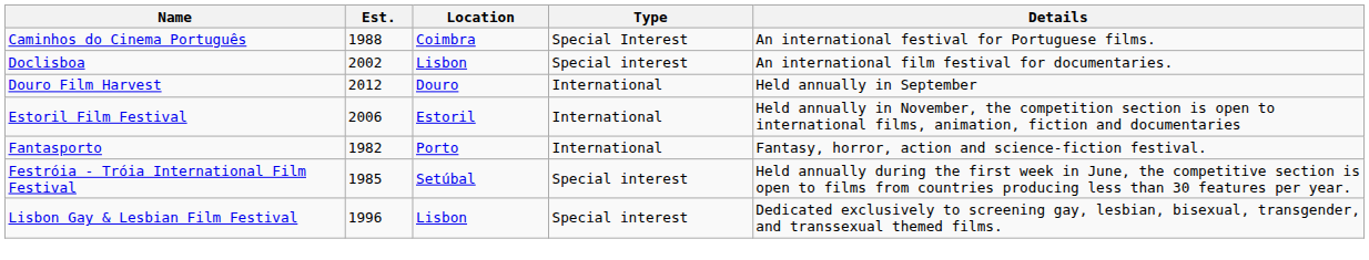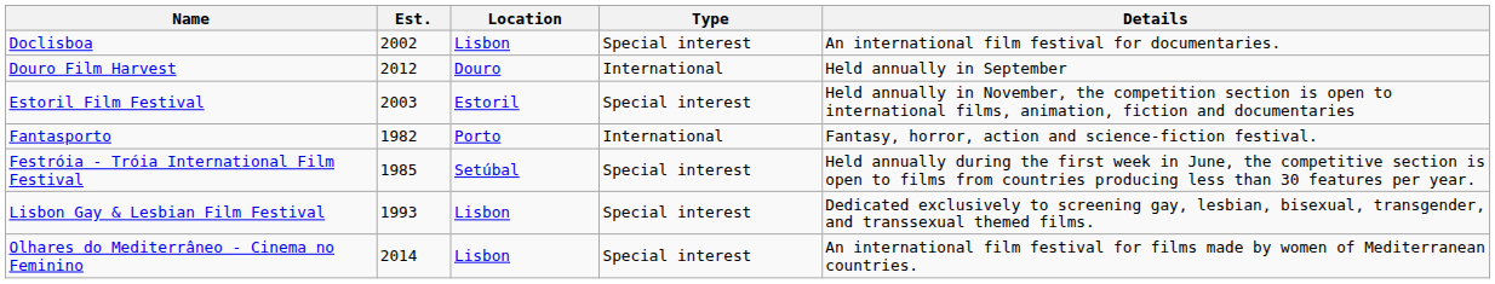- row: Caminhos do Cinema Português | 1988 | Coimbra | Special Interest | An international festival for Portuguese films.
Estoril Film Festival | Est.: 2006 -> 2003
Estoril Film Festival | Type: International -> Special interest
Lisbon Gay & Lesbian Film Festival | Est.: 1996 -> 1993
+ row: Olhares do Mediterrâneo - Cinema no Feminino | 2014 | Lisbon | Special interest | An international film festival for films made by women of Mediterranean countries.
